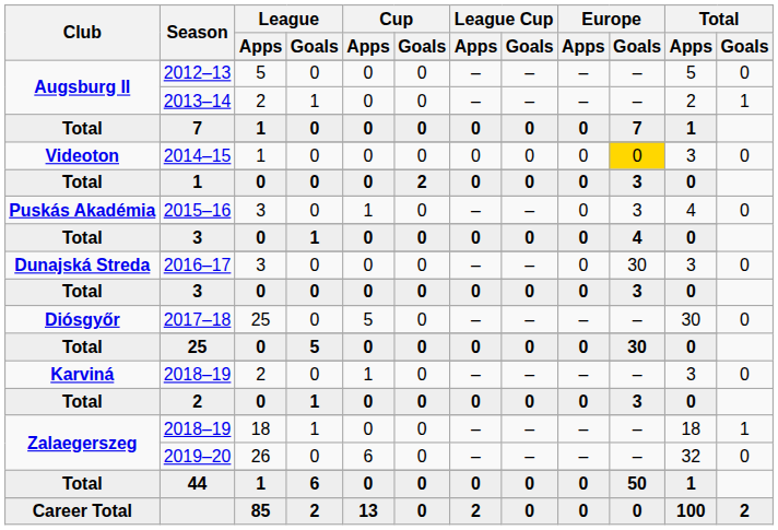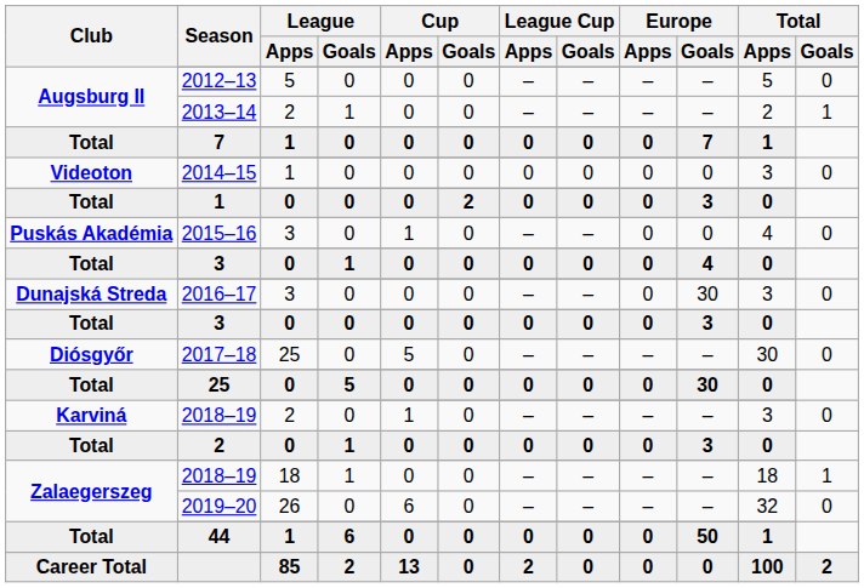2014–15 | Europe / Goals: gold background -> no background
2015–16 | Europe / Goals: 3 -> 0
